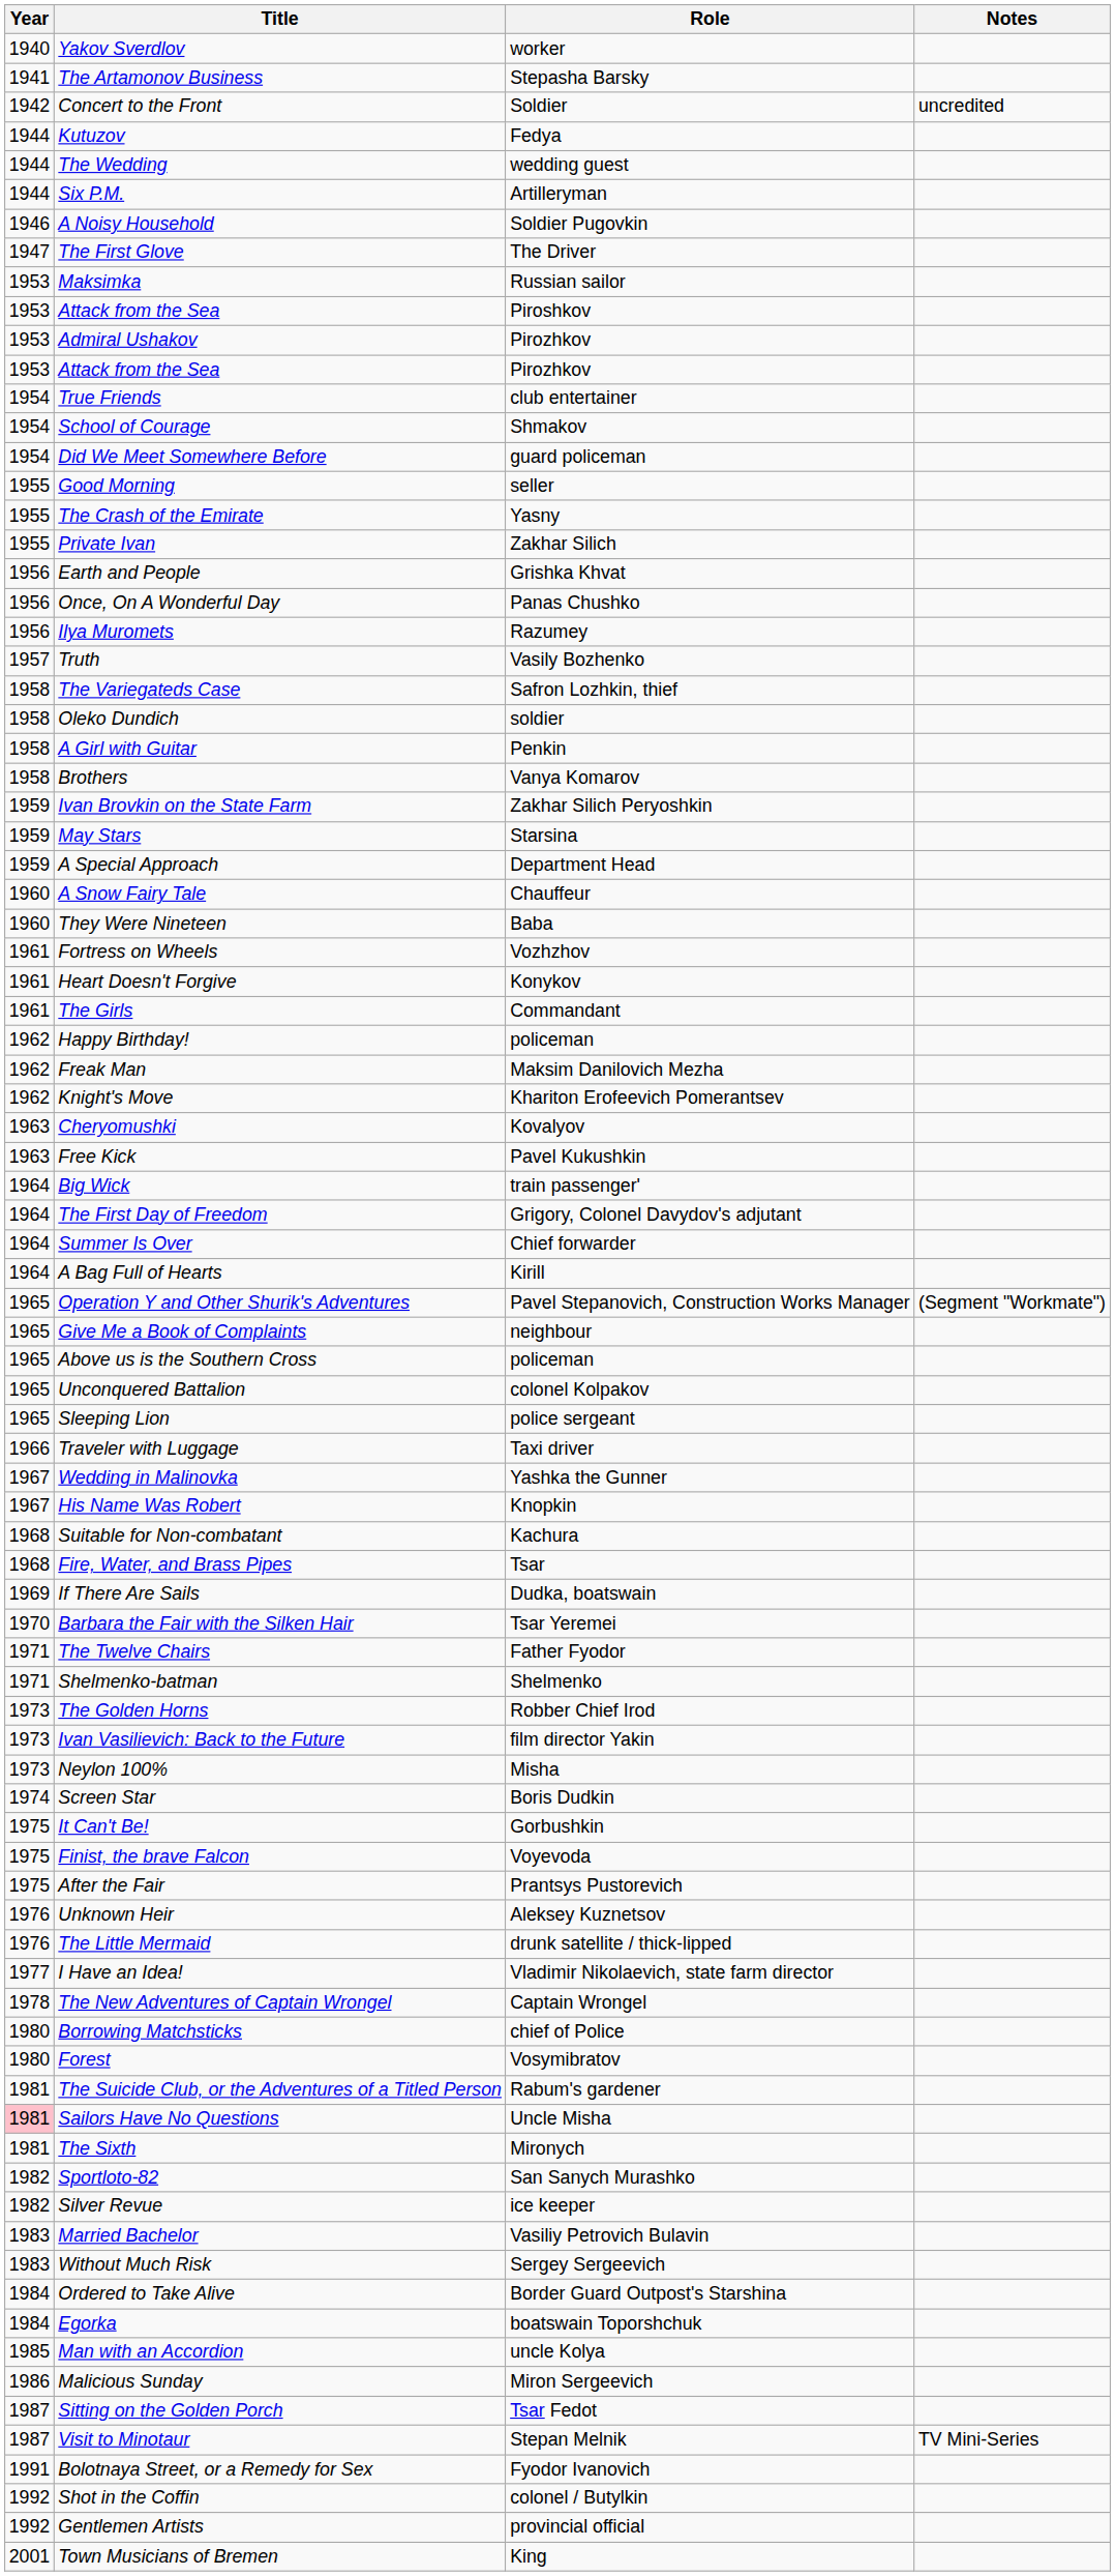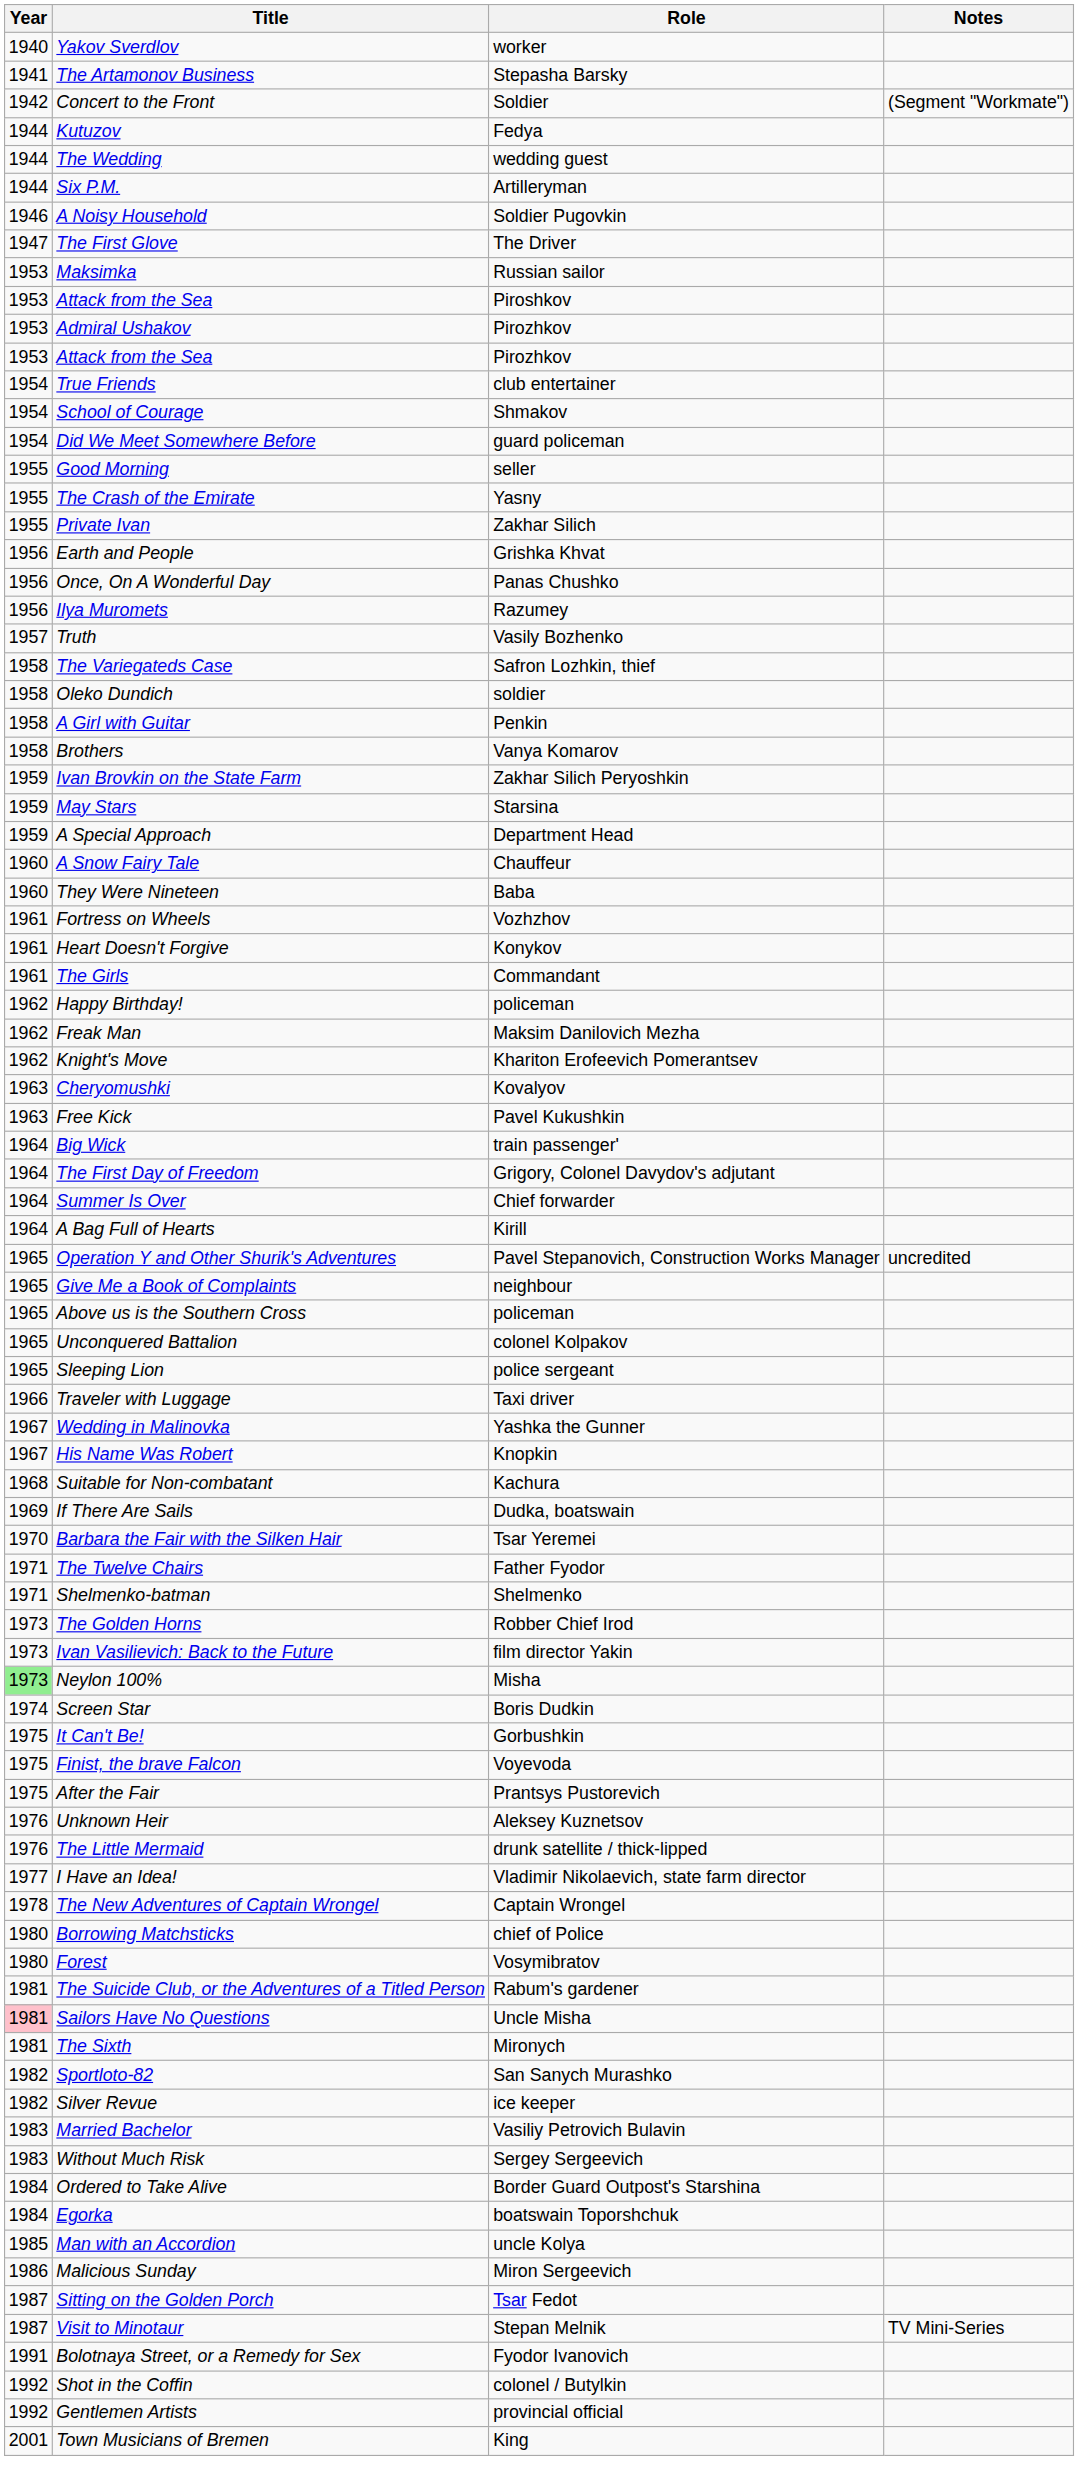Concert to the Front | Notes: uncredited -> (Segment "Workmate")
Operation Y and Other Shurik's Adventures | Notes: (Segment "Workmate") -> uncredited
- row: 1968 | Fire, Water, and Brass Pipes | Tsar
Neylon 100% | Year: no background -> lightgreen background
